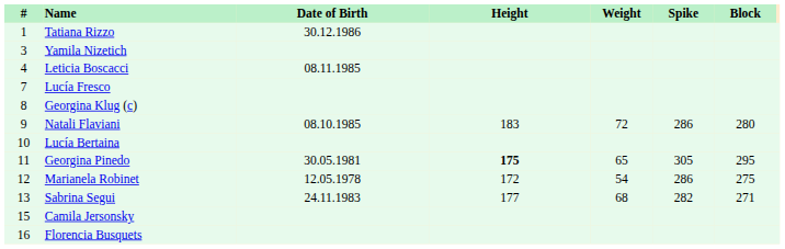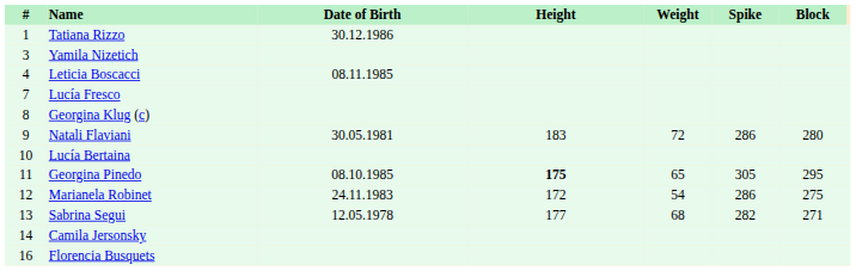Natali Flaviani | Date of Birth: 08.10.1985 -> 30.05.1981
Georgina Pinedo | Date of Birth: 30.05.1981 -> 08.10.1985
Marianela Robinet | Date of Birth: 12.05.1978 -> 24.11.1983
Sabrina Segui | Date of Birth: 24.11.1983 -> 12.05.1978
Camila Jersonsky | #: 15 -> 14
